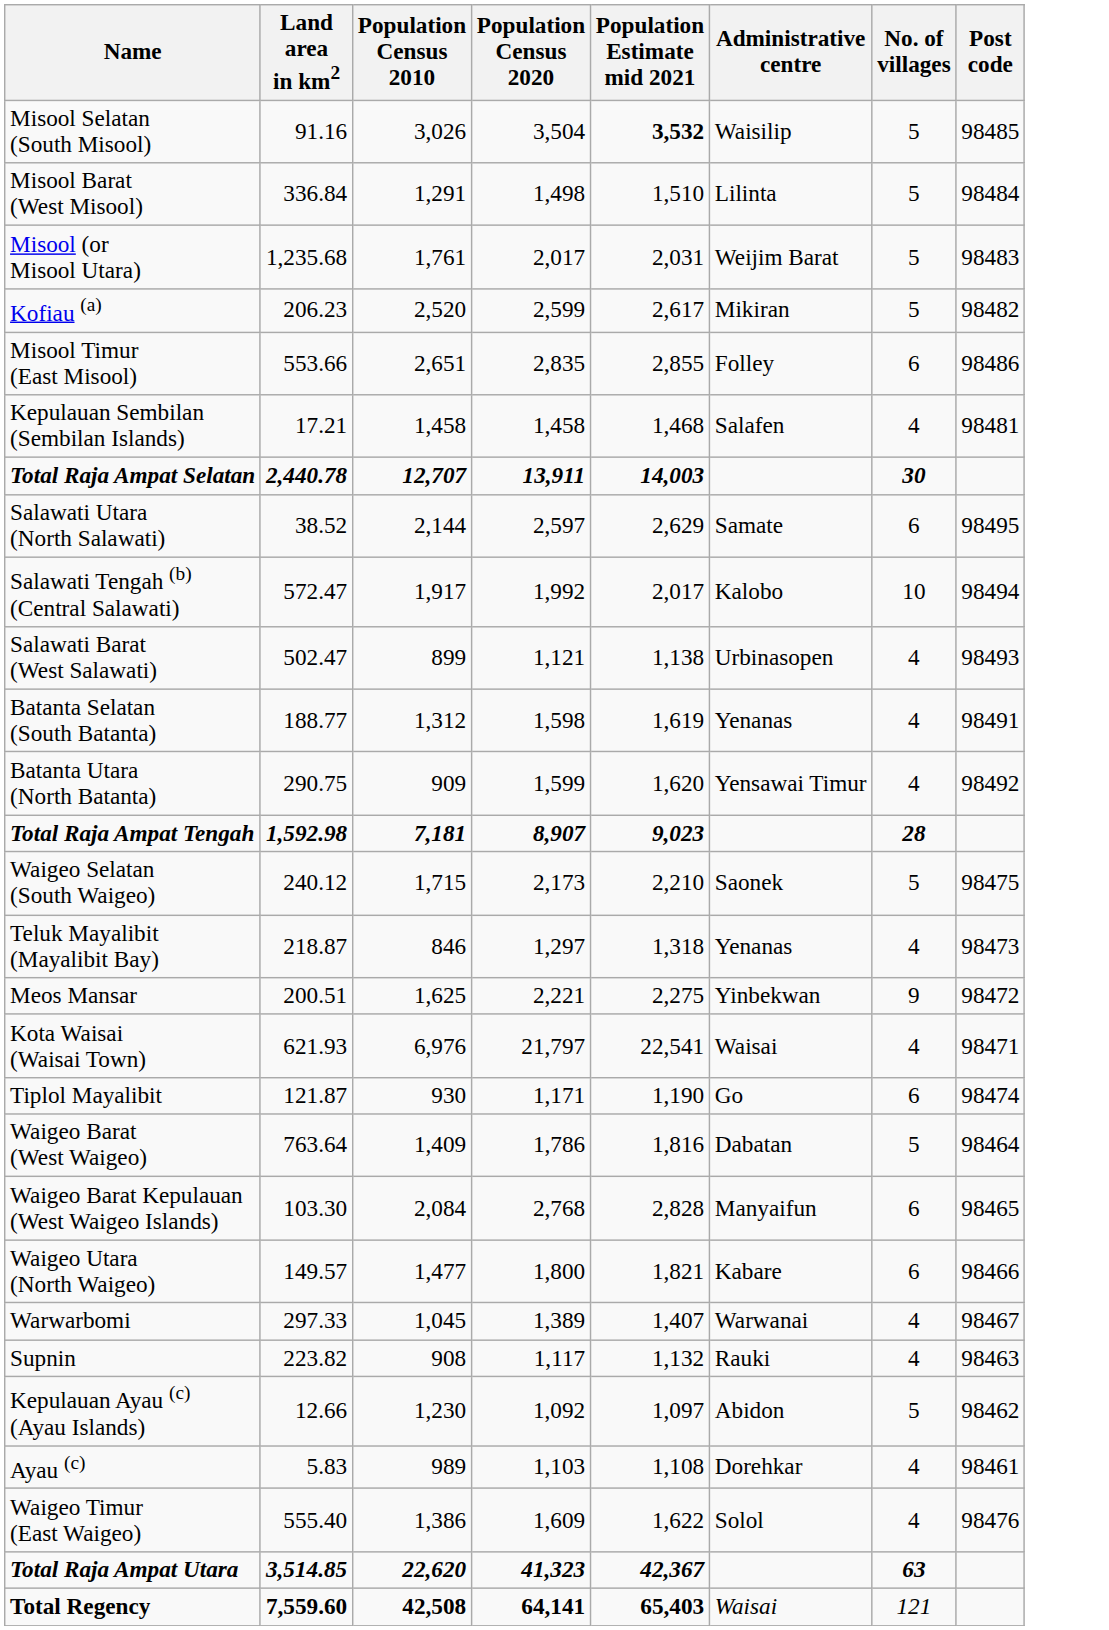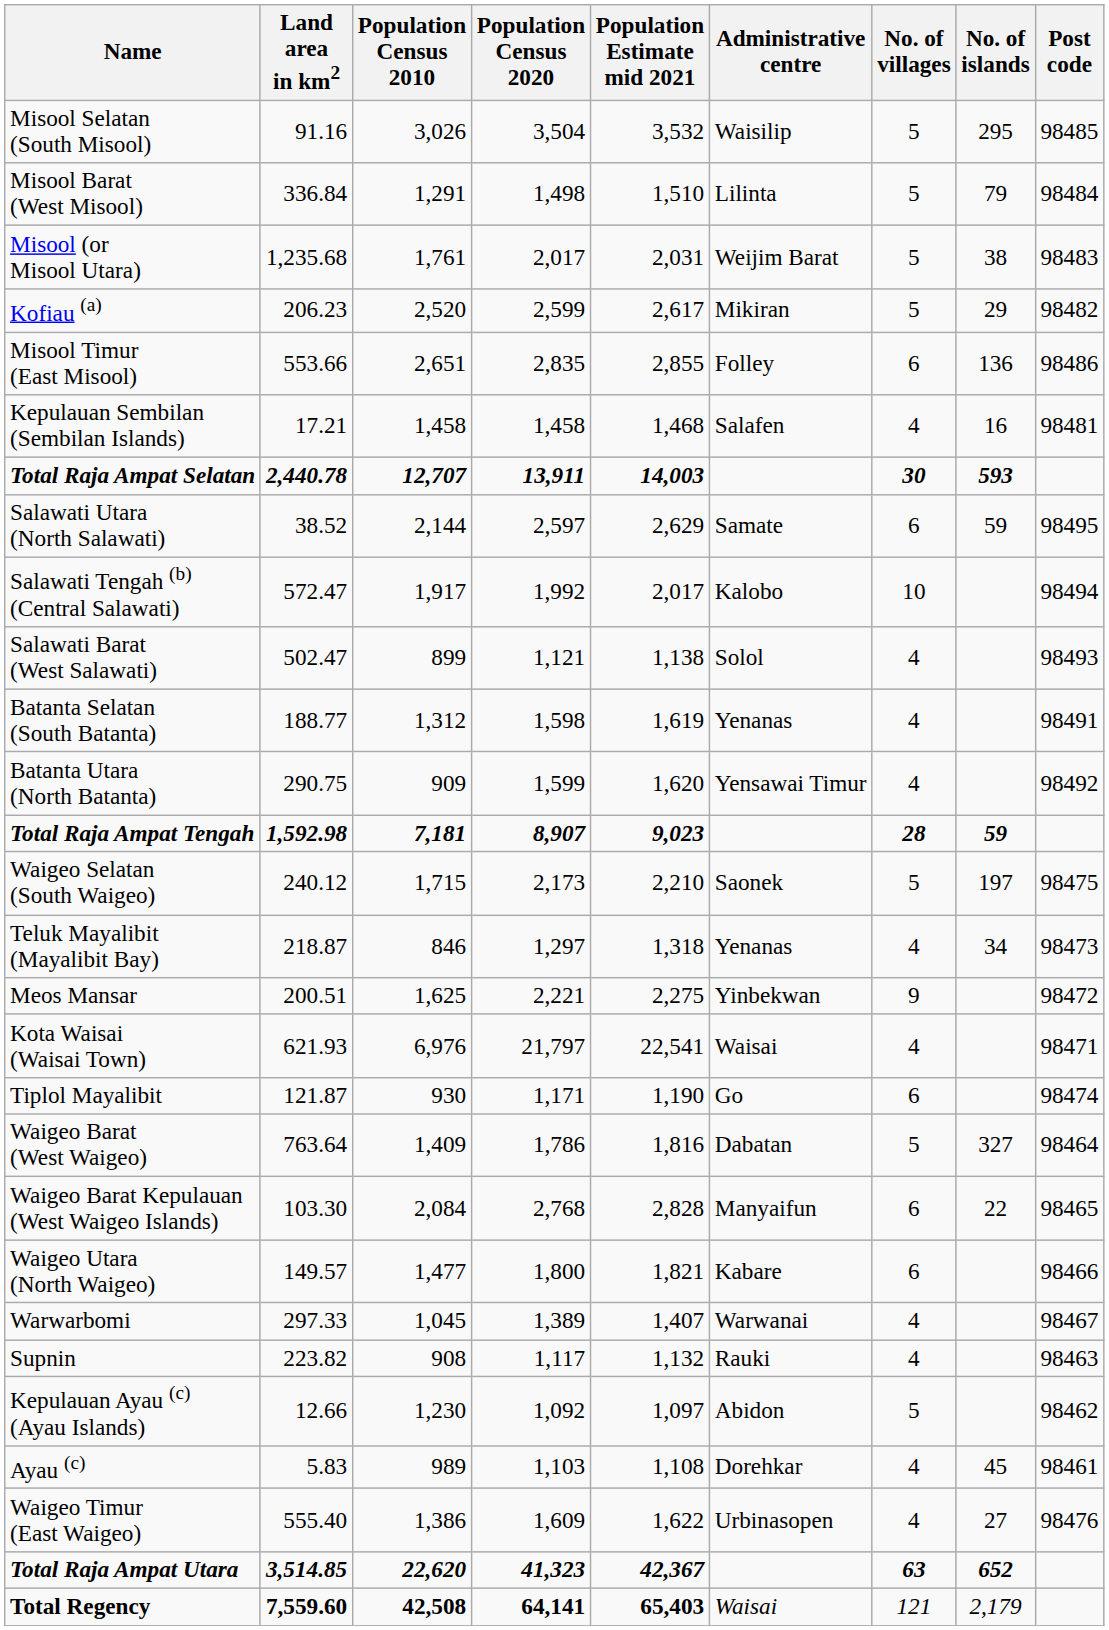+ column: No. of islands | 295 | 79 | 38 | 29 | 136 | 16 | 593 | 59 | 59 | 197 | 34 | 327 | 22 | 45 | 27 | 652 | 2,179
Misool Selatan (South Misool) | Population Estimate mid 2021: bold -> normal
Salawati Barat (West Salawati) | Administrative centre: Urbinasopen -> Solol
Waigeo Timur (East Waigeo) | Administrative centre: Solol -> Urbinasopen
